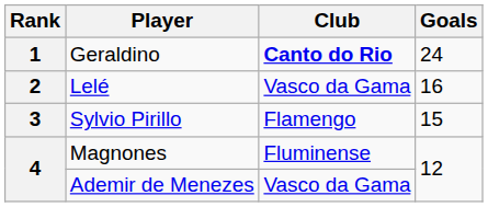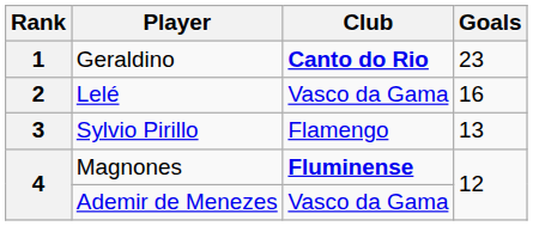Geraldino | Goals: 24 -> 23
Sylvio Pirillo | Goals: 15 -> 13
Magnones | Club: normal -> bold
